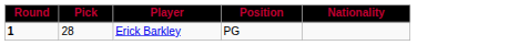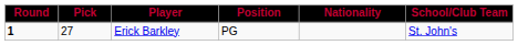+ column: School/Club Team | St. John's
Erick Barkley | Pick: 28 -> 27
